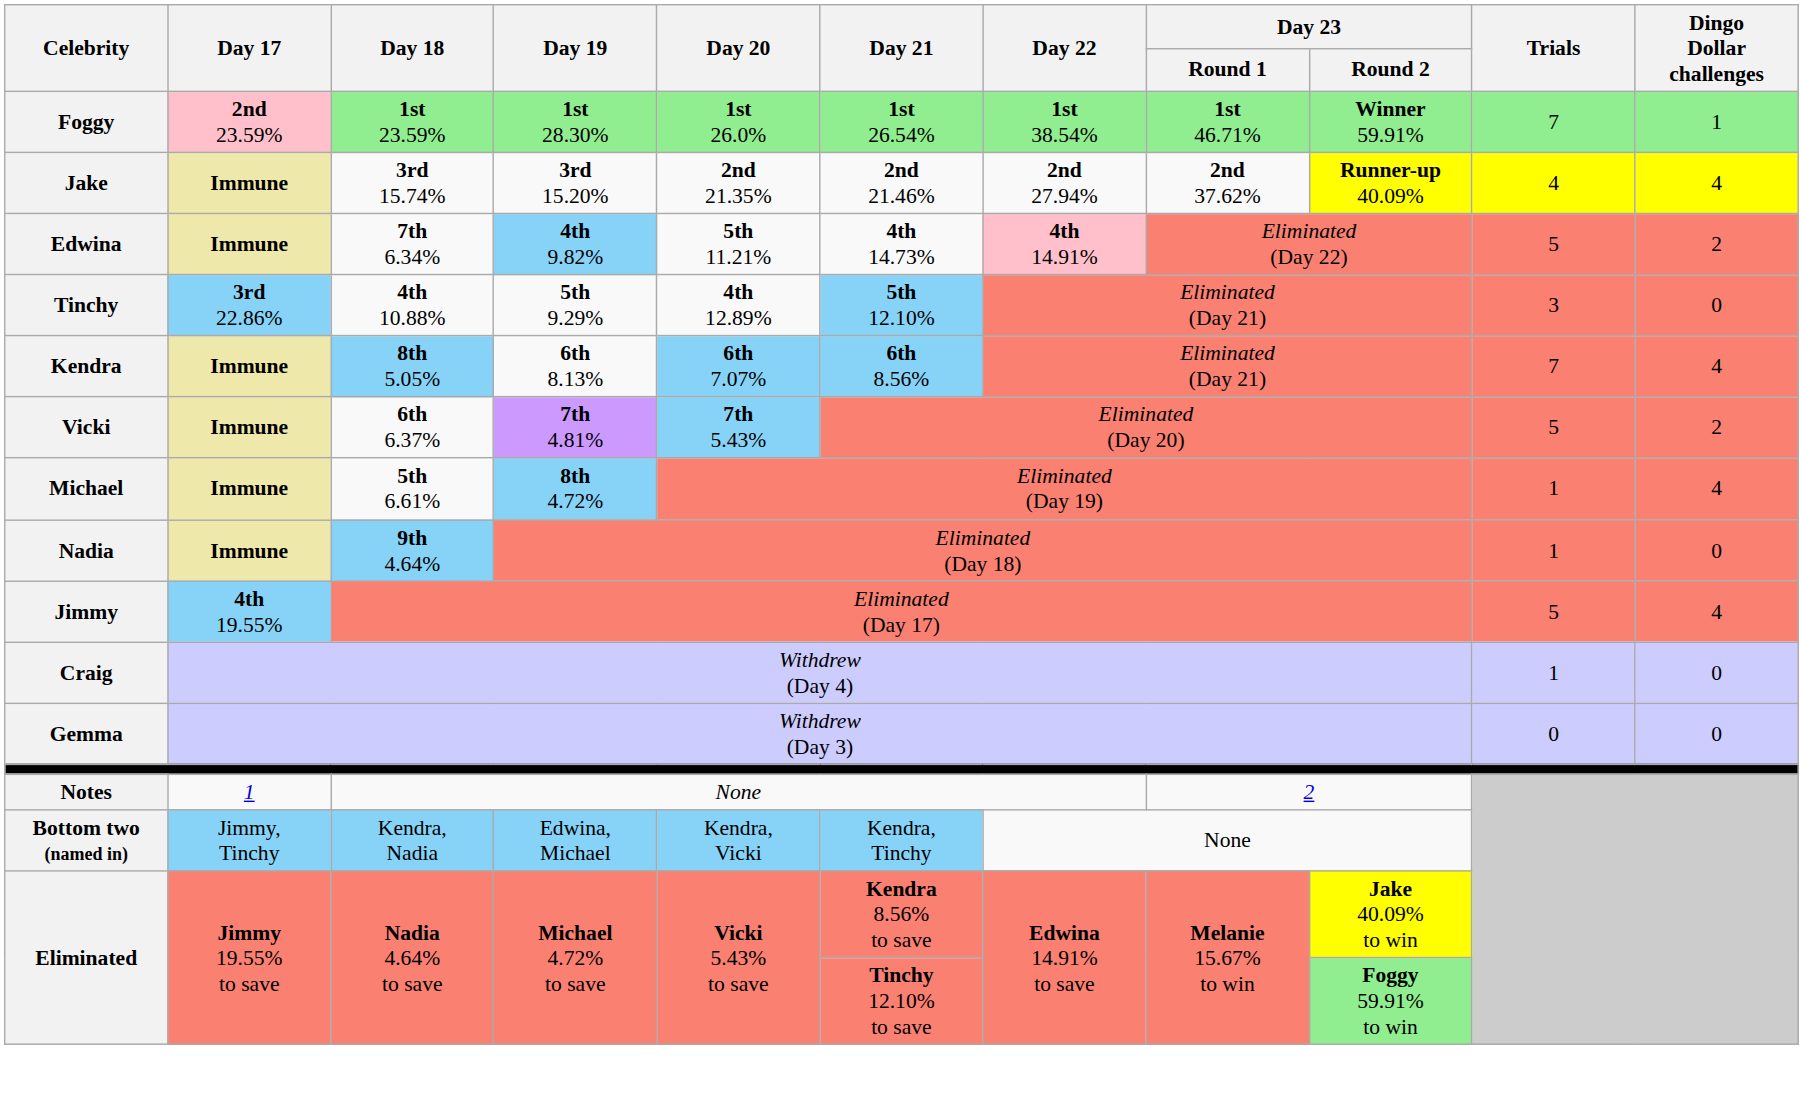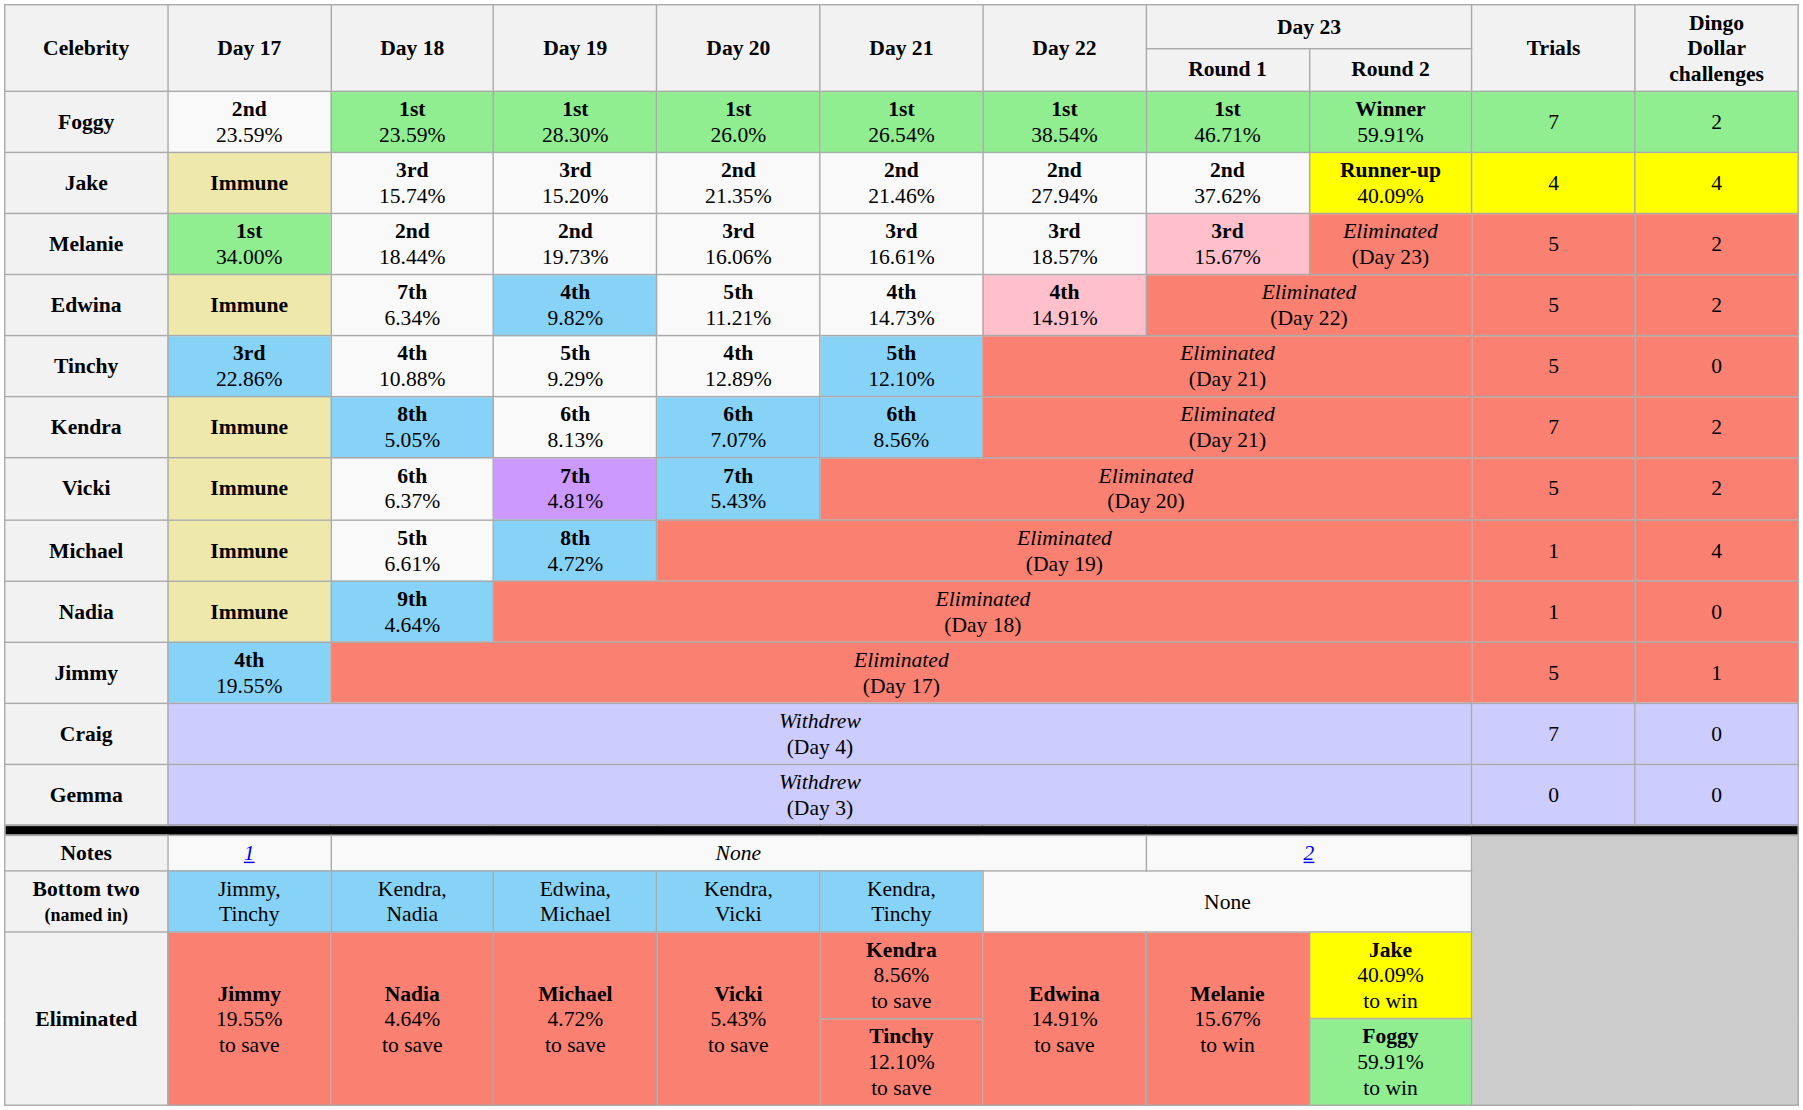Foggy | Day 17: pink background -> no background
Foggy | Dingo Dollar challenges: 1 -> 2
+ row: Melanie | 1st 34.00% | 2nd 18.44% | 2nd 19.73% | 3rd 16.06% | 3rd 16.61% | 3rd 18.57% | 3rd 15.67% | Eliminated (Day 23) | 5 | 2
Tinchy | Trials: 3 -> 5
Kendra | Dingo Dollar challenges: 4 -> 2
Jimmy | Dingo Dollar challenges: 4 -> 1
Craig | Trials: 1 -> 7
